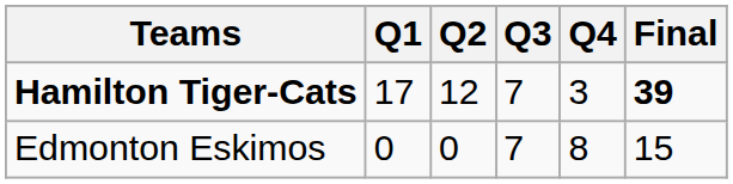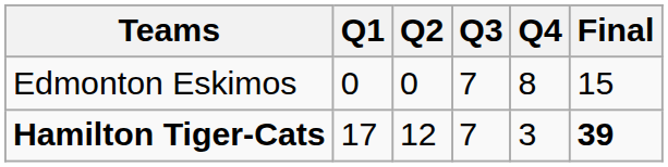rows swapped: Edmonton Eskimos <-> Hamilton Tiger-Cats
